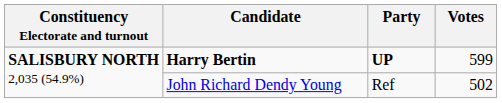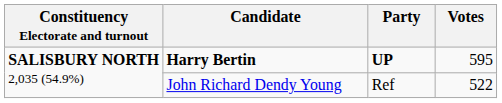Harry Bertin | Votes: 599 -> 595
John Richard Dendy Young | Votes: 502 -> 522
